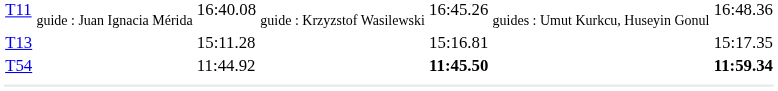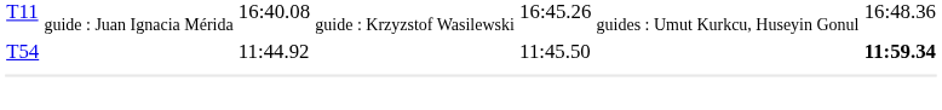- row: T13 | 15:11.28 | 15:16.81 | 15:17.35
T54 | column 5: bold -> normal
